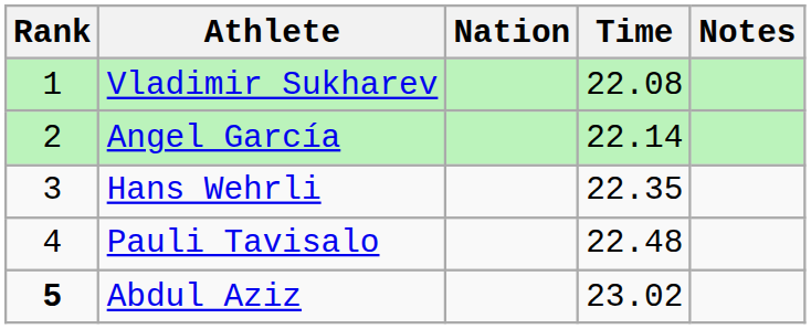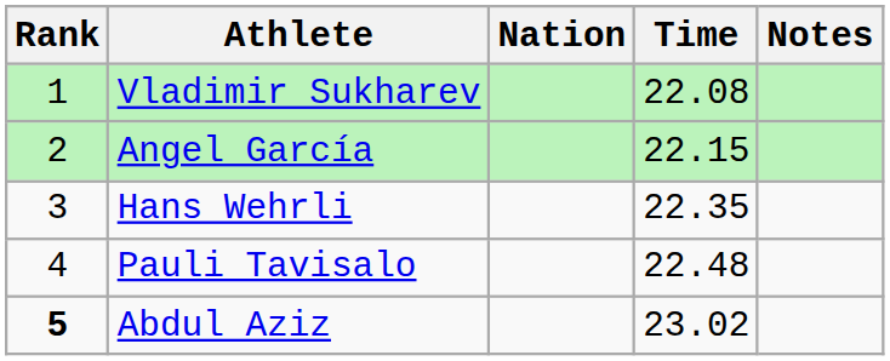Angel García | Time: 22.14 -> 22.15
